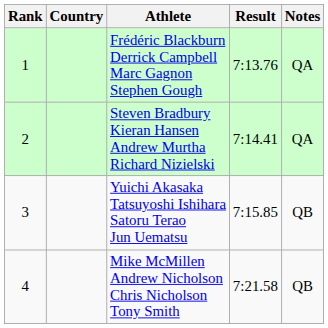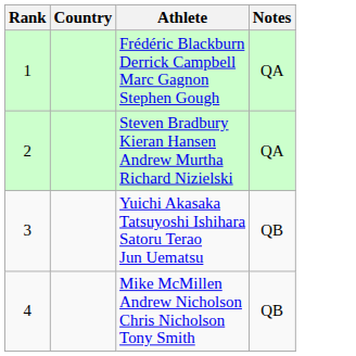- column: Result | 7:13.76 | 7:14.41 | 7:15.85 | 7:21.58
